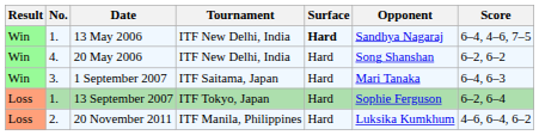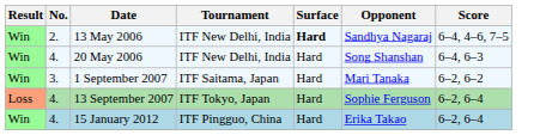13 May 2006 | No.: 1. -> 2.
20 May 2006 | Score: 6–2, 6–2 -> 6–4, 6–3
1 September 2007 | Score: 6–4, 6–3 -> 6–2, 6–2
13 September 2007 | No.: 1. -> 4.
- row: Loss | 2. | 20 November 2011 | ITF Manila, Philippines | Hard | Luksika Kumkhum | 4–6, 6–4, 6–2
+ row: Win | 4. | 15 January 2012 | ITF Pingguo, China | Hard | Erika Takao | 6–2, 6–4
